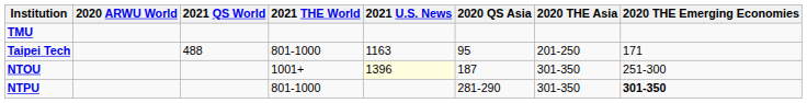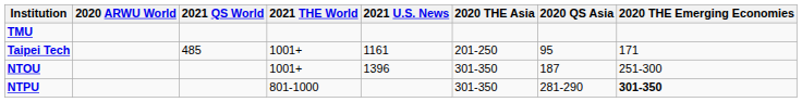columns swapped: 2020 QS Asia <-> 2020 THE Asia
Taipei Tech | 2021 QS World: 488 -> 485
Taipei Tech | 2021 THE World: 801-1000 -> 1001+
Taipei Tech | 2021 U.S. News: 1163 -> 1161
NTOU | 2021 U.S. News: lightyellow background -> no background
